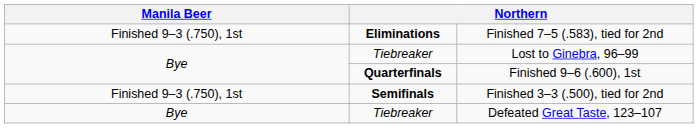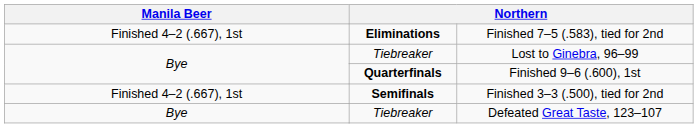Finished 7–5 (.583), tied for 2nd | column 1: Finished 9–3 (.750), 1st -> Finished 4–2 (.667), 1st
Finished 3–3 (.500), tied for 2nd | column 1: Finished 9–3 (.750), 1st -> Finished 4–2 (.667), 1st
